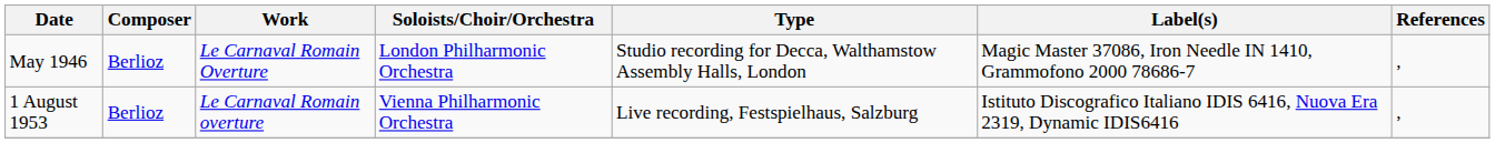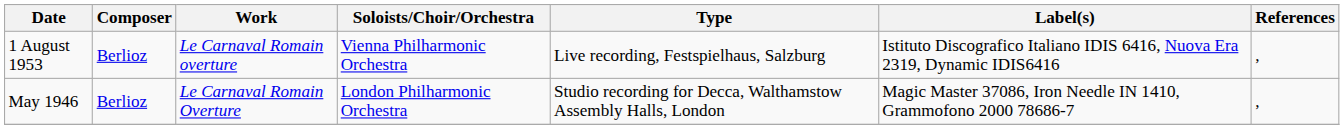rows swapped: May 1946 <-> 1 August 1953
